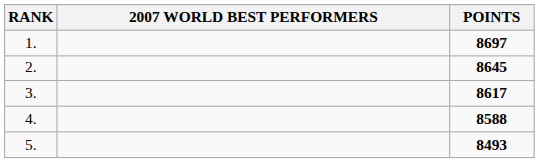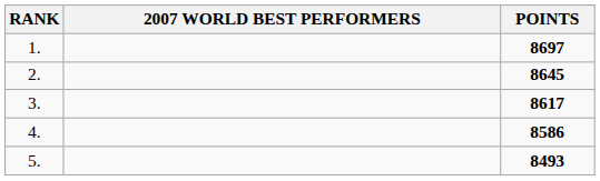4. | POINTS: 8588 -> 8586
